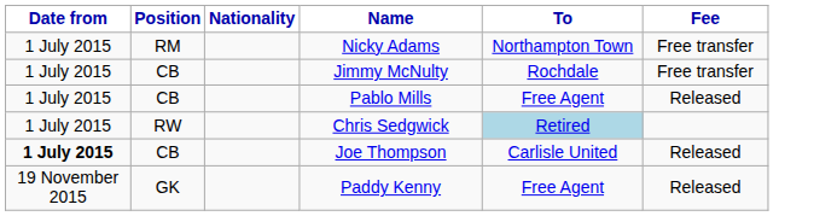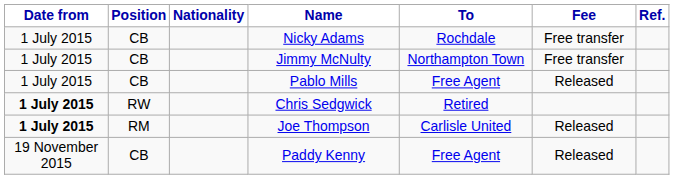+ column: Ref.
Nicky Adams | Position: RM -> CB
Nicky Adams | To: Northampton Town -> Rochdale
Jimmy McNulty | To: Rochdale -> Northampton Town
Chris Sedgwick | Date from: normal -> bold
Chris Sedgwick | To: lightblue background -> no background
Joe Thompson | Position: CB -> RM
Paddy Kenny | Position: GK -> CB
